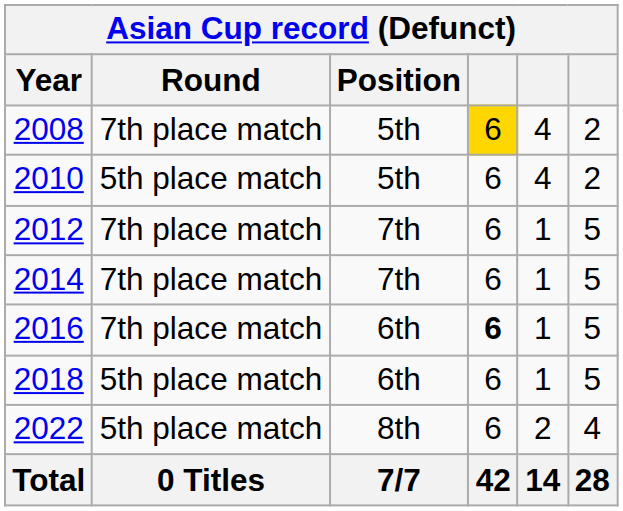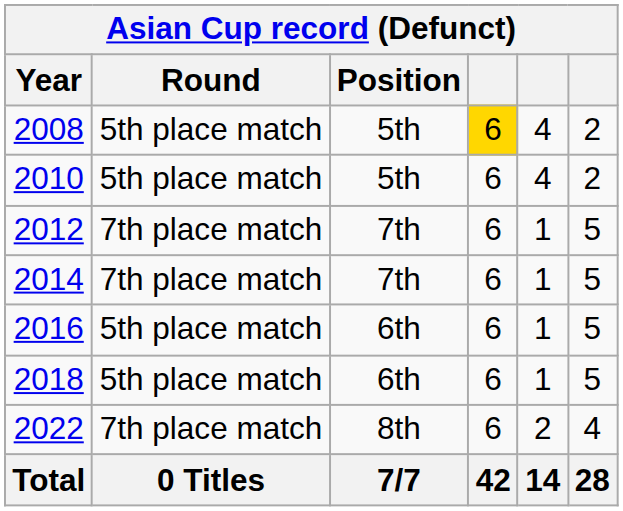2008 | Round: 7th place match -> 5th place match
2016 | Round: 7th place match -> 5th place match
2016 | column 4: bold -> normal
2022 | Round: 5th place match -> 7th place match
